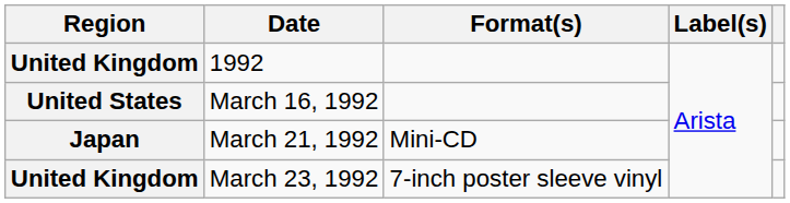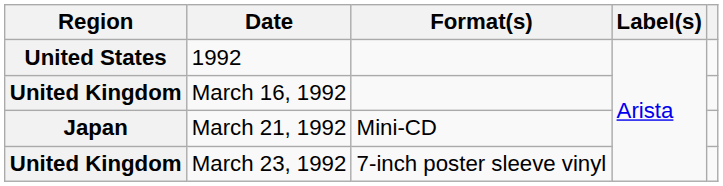1992 | Region: United Kingdom -> United States
March 16, 1992 | Region: United States -> United Kingdom
